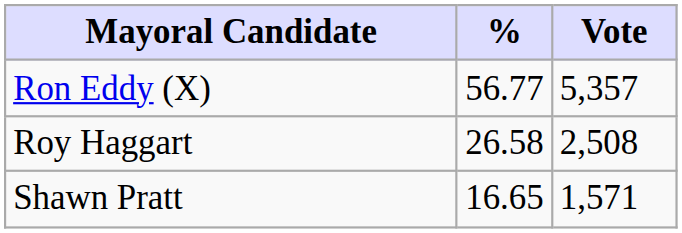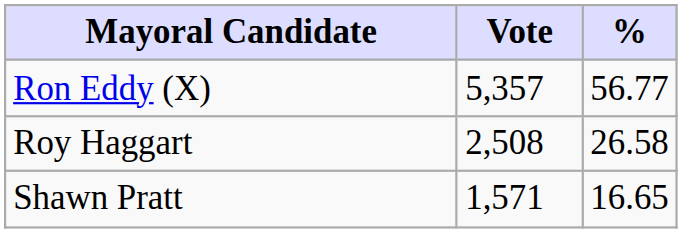columns swapped: Vote <-> %
